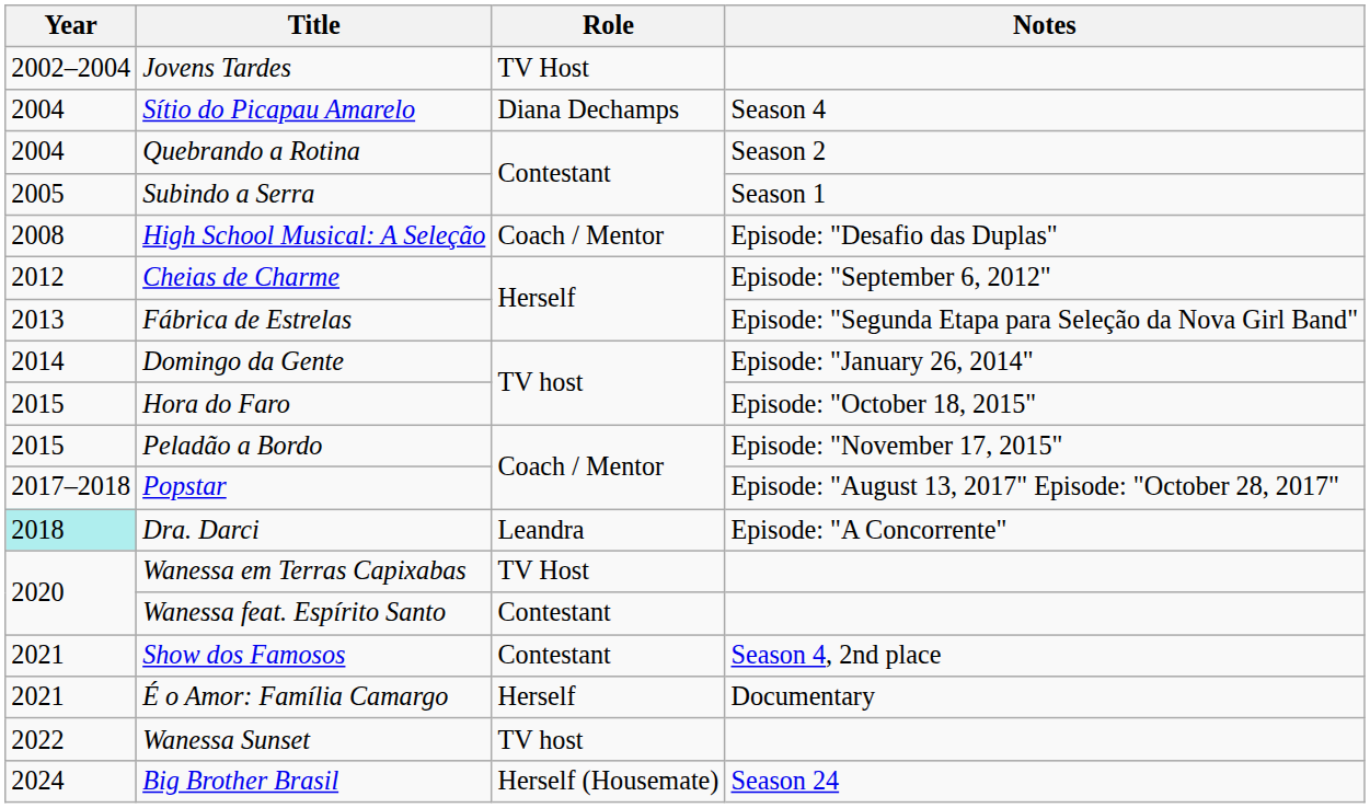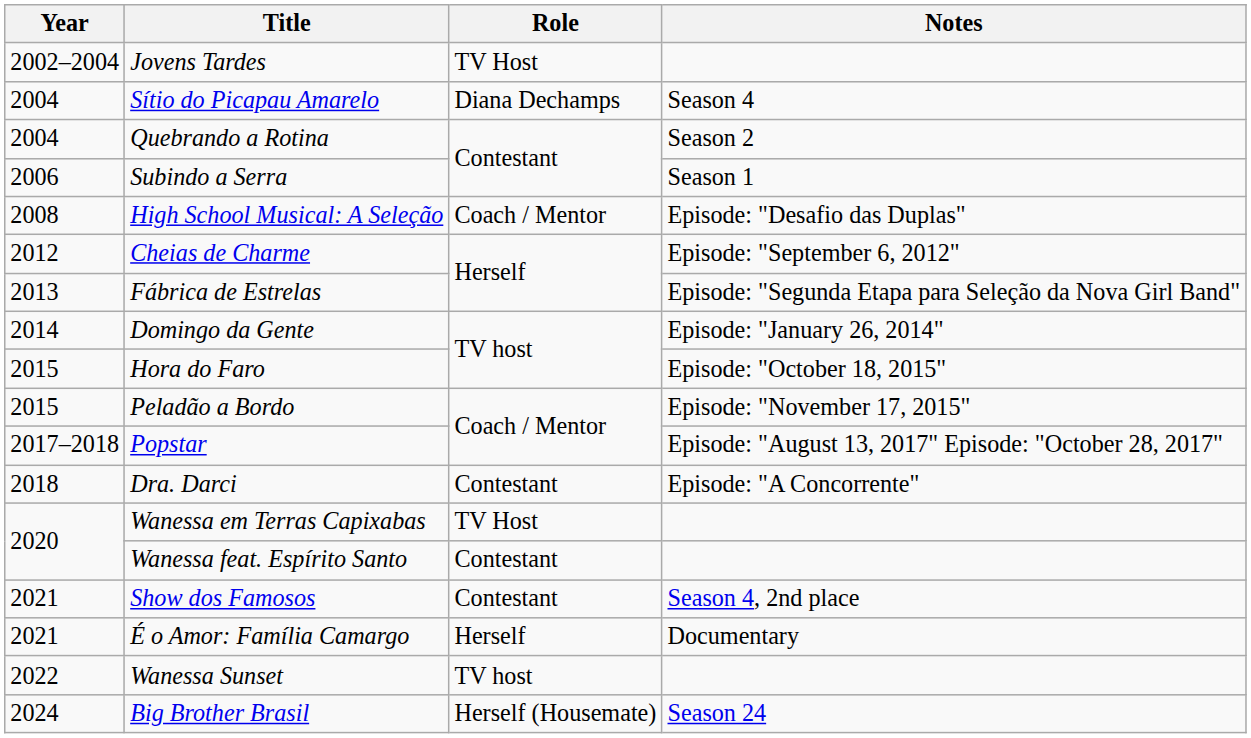Subindo a Serra | Year: 2005 -> 2006
Dra. Darci | Year: paleturquoise background -> no background
Dra. Darci | Role: Leandra -> Contestant
